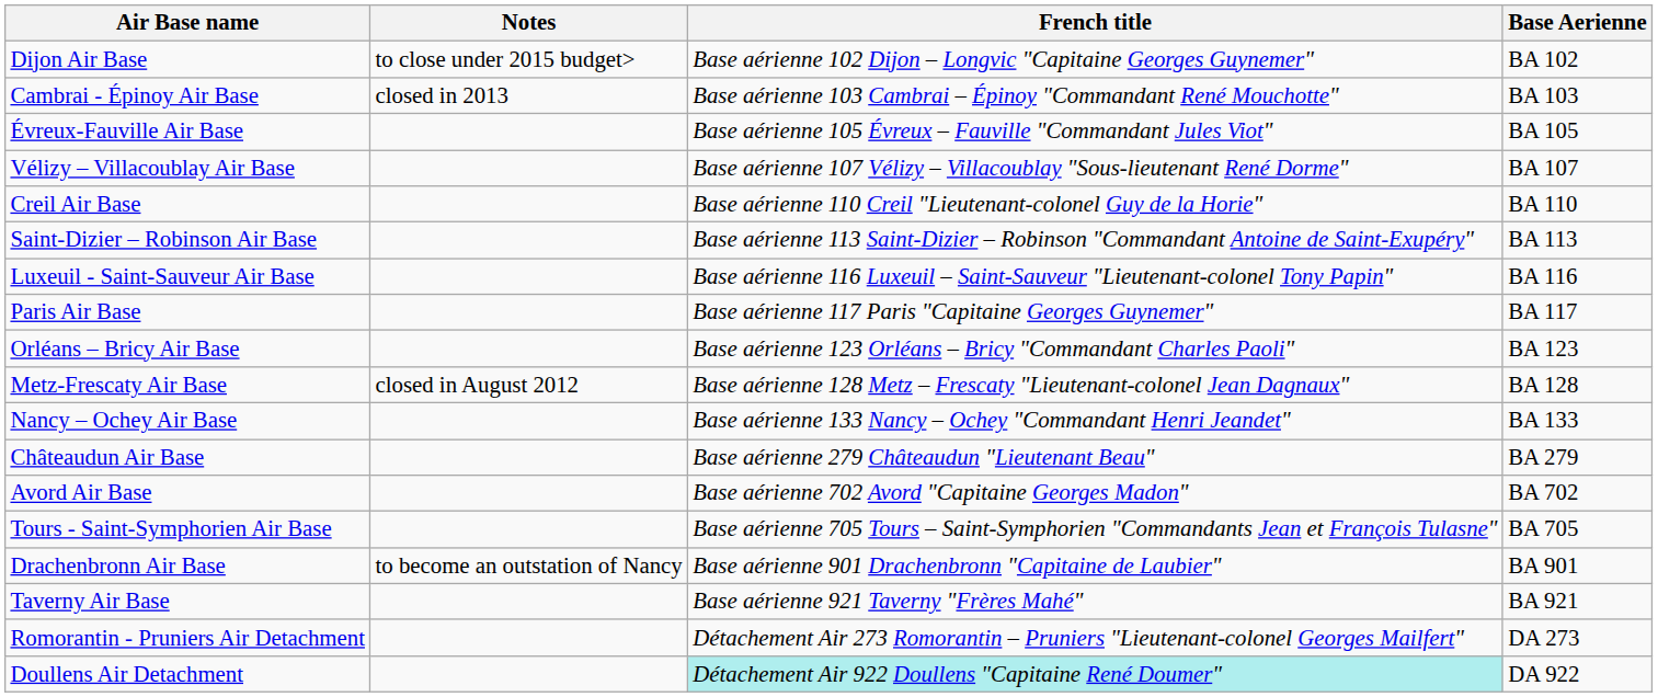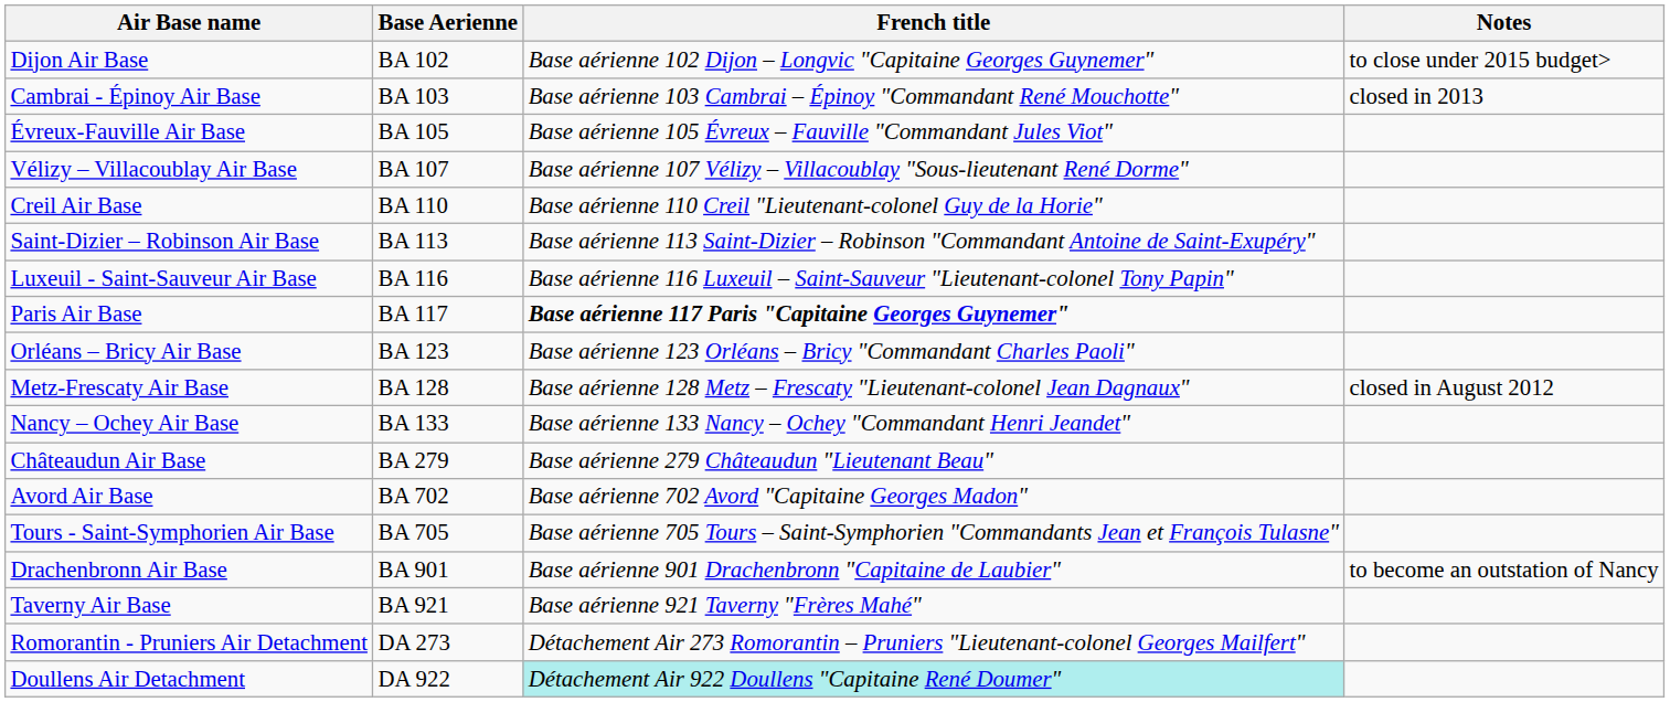columns swapped: Base Aerienne <-> Notes
Paris Air Base | French title: normal -> bold
